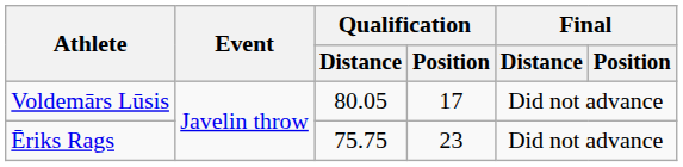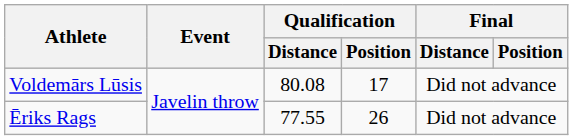Voldemārs Lūsis | Qualification / Distance: 80.05 -> 80.08
Ēriks Rags | Qualification / Distance: 75.75 -> 77.55
Ēriks Rags | Qualification / Position: 23 -> 26
